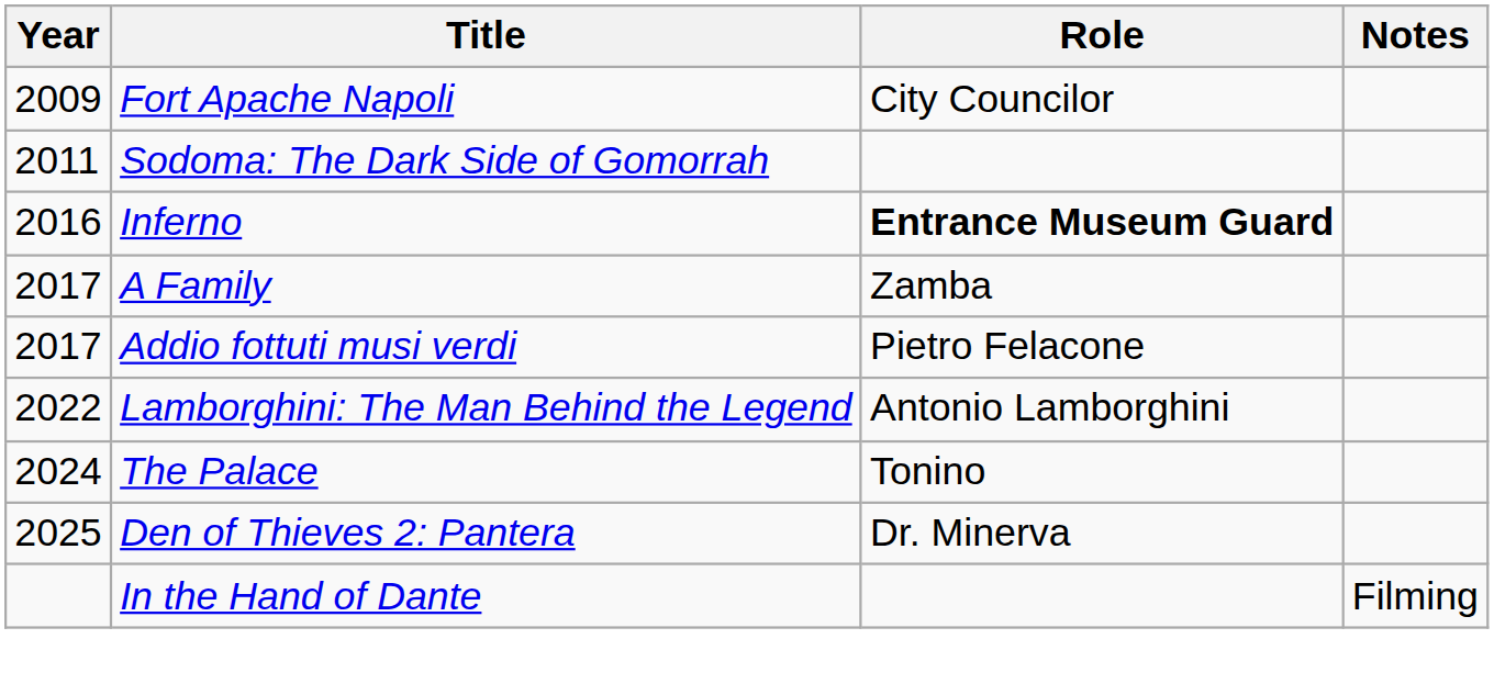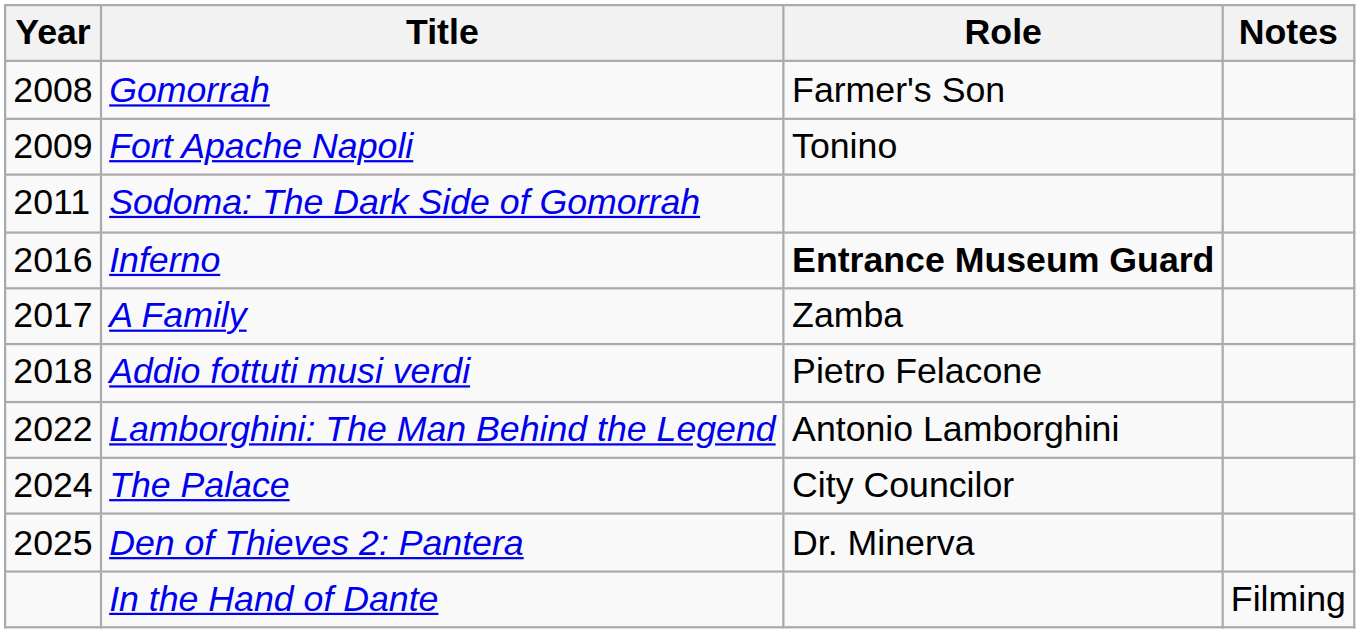+ row: 2008 | Gomorrah | Farmer's Son
Fort Apache Napoli | Role: City Councilor -> Tonino
Addio fottuti musi verdi | Year: 2017 -> 2018
The Palace | Role: Tonino -> City Councilor
